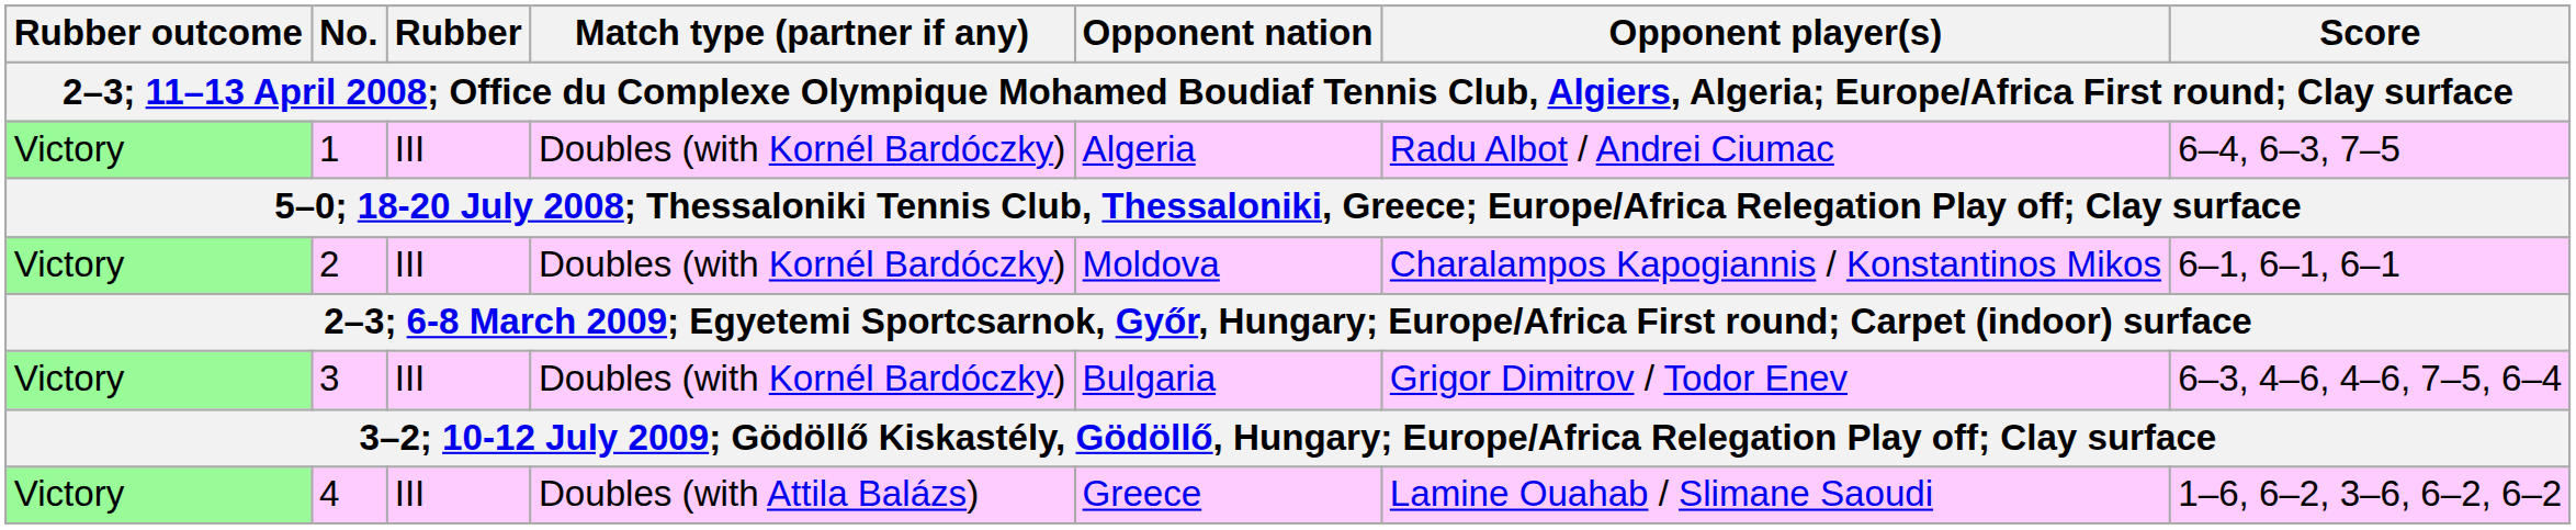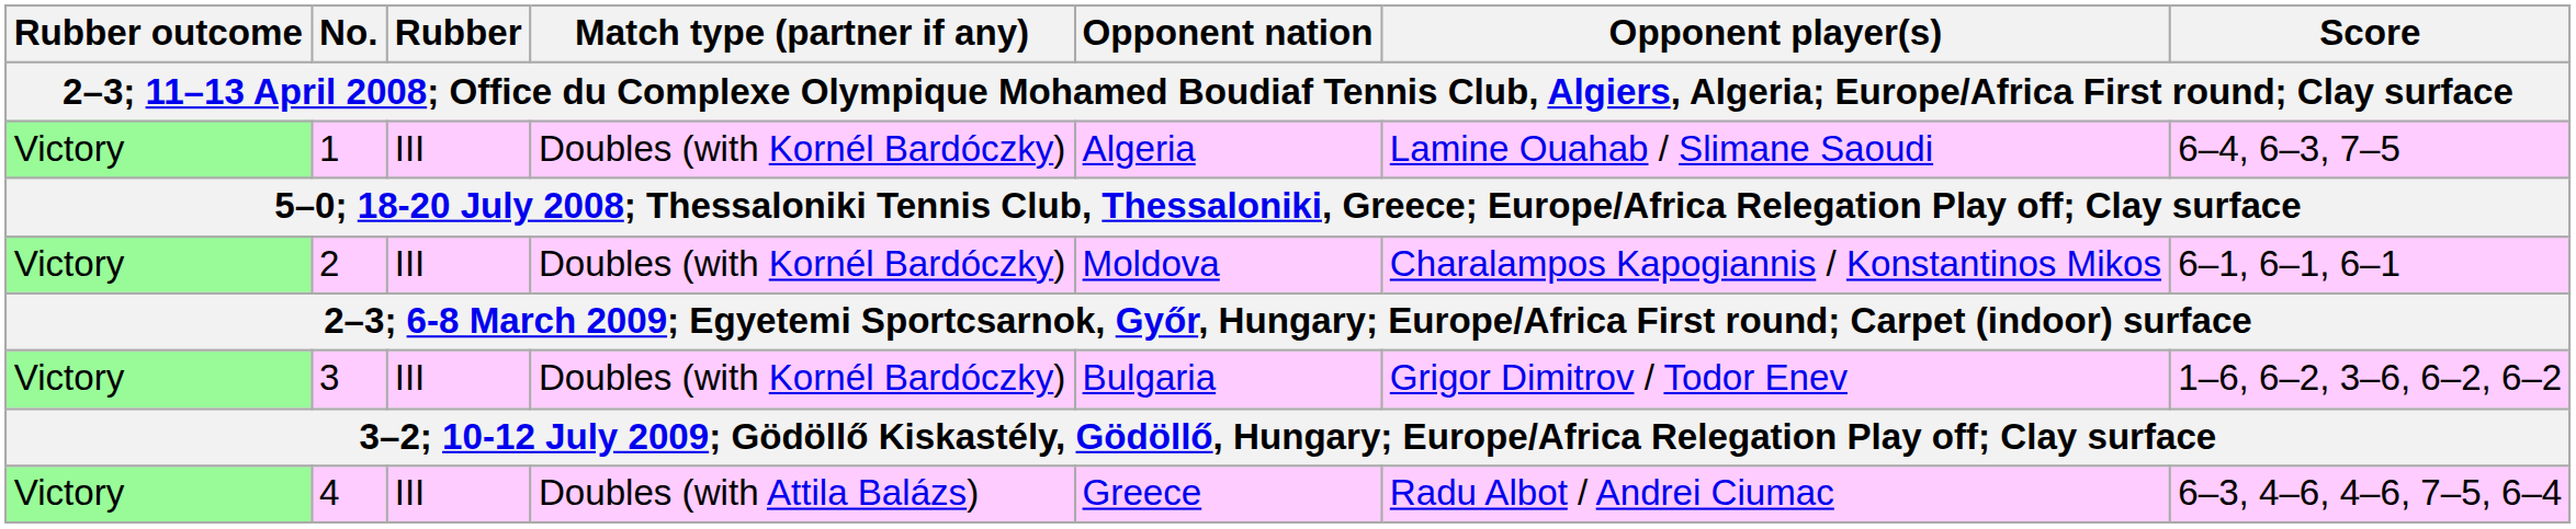1 | Opponent player(s): Radu Albot / Andrei Ciumac -> Lamine Ouahab / Slimane Saoudi
3 | Score: 6–3, 4–6, 4–6, 7–5, 6–4 -> 1–6, 6–2, 3–6, 6–2, 6–2
4 | Opponent player(s): Lamine Ouahab / Slimane Saoudi -> Radu Albot / Andrei Ciumac
4 | Score: 1–6, 6–2, 3–6, 6–2, 6–2 -> 6–3, 4–6, 4–6, 7–5, 6–4
